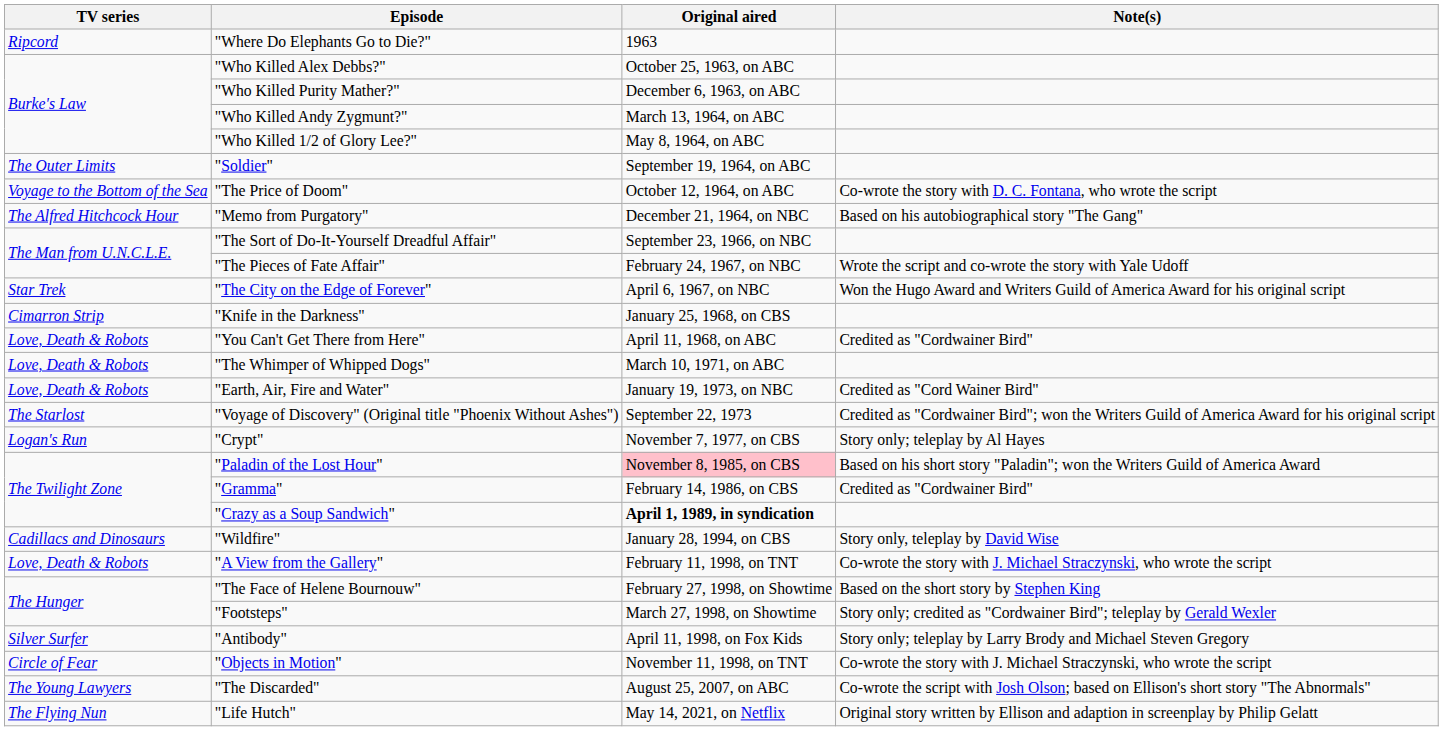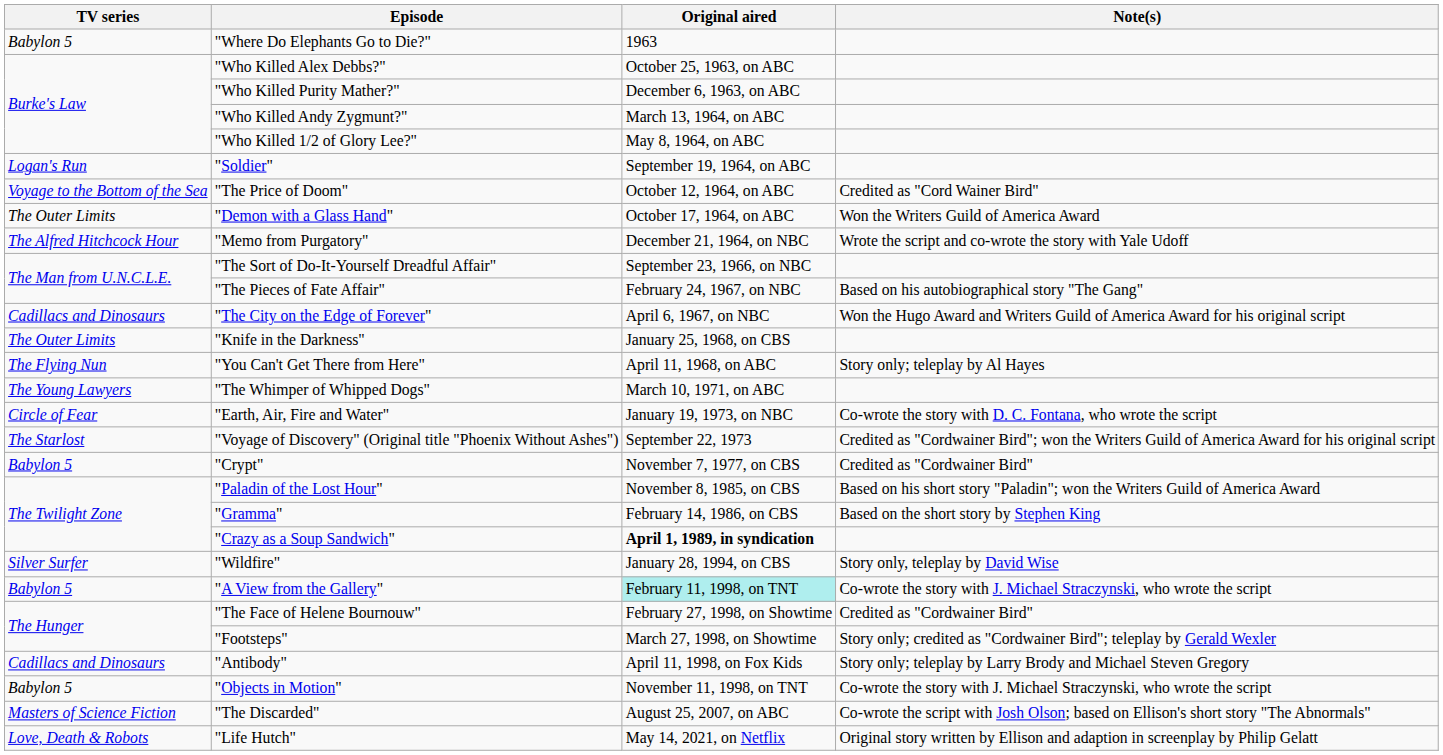"Where Do Elephants Go to Die?" | TV series: Ripcord -> Babylon 5
"Soldier" | TV series: The Outer Limits -> Logan's Run
"The Price of Doom" | Note(s): Co-wrote the story with D. C. Fontana, who wrote the script -> Credited as "Cord Wainer Bird"
+ row: The Outer Limits | "Demon with a Glass Hand" | October 17, 1964, on ABC | Won the Writers Guild of America Award
"Memo from Purgatory" | Note(s): Based on his autobiographical story "The Gang" -> Wrote the script and co-wrote the story with Yale Udoff
"The Pieces of Fate Affair" | Note(s): Wrote the script and co-wrote the story with Yale Udoff -> Based on his autobiographical story "The Gang"
"The City on the Edge of Forever" | TV series: Star Trek -> Cadillacs and Dinosaurs
"Knife in the Darkness" | TV series: Cimarron Strip -> The Outer Limits
"You Can't Get There from Here" | TV series: Love, Death & Robots -> The Flying Nun
"You Can't Get There from Here" | Note(s): Credited as "Cordwainer Bird" -> Story only; teleplay by Al Hayes
"The Whimper of Whipped Dogs" | TV series: Love, Death & Robots -> The Young Lawyers
"Earth, Air, Fire and Water" | TV series: Love, Death & Robots -> Circle of Fear
"Earth, Air, Fire and Water" | Note(s): Credited as "Cord Wainer Bird" -> Co-wrote the story with D. C. Fontana, who wrote the script
"Crypt" | TV series: Logan's Run -> Babylon 5
"Crypt" | Note(s): Story only; teleplay by Al Hayes -> Credited as "Cordwainer Bird"
"Paladin of the Lost Hour" | Original aired: pink background -> no background
"Gramma" | Note(s): Credited as "Cordwainer Bird" -> Based on the short story by Stephen King
"Wildfire" | TV series: Cadillacs and Dinosaurs -> Silver Surfer
"A View from the Gallery" | TV series: Love, Death & Robots -> Babylon 5
"A View from the Gallery" | Original aired: no background -> paleturquoise background
"The Face of Helene Bournouw" | Note(s): Based on the short story by Stephen King -> Credited as "Cordwainer Bird"
"Antibody" | TV series: Silver Surfer -> Cadillacs and Dinosaurs
"Objects in Motion" | TV series: Circle of Fear -> Babylon 5
"The Discarded" | TV series: The Young Lawyers -> Masters of Science Fiction
"Life Hutch" | TV series: The Flying Nun -> Love, Death & Robots
